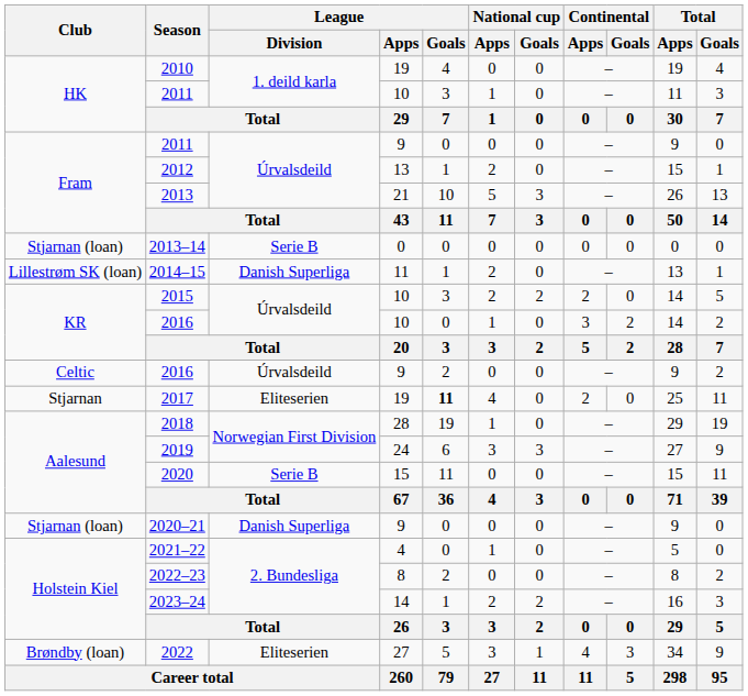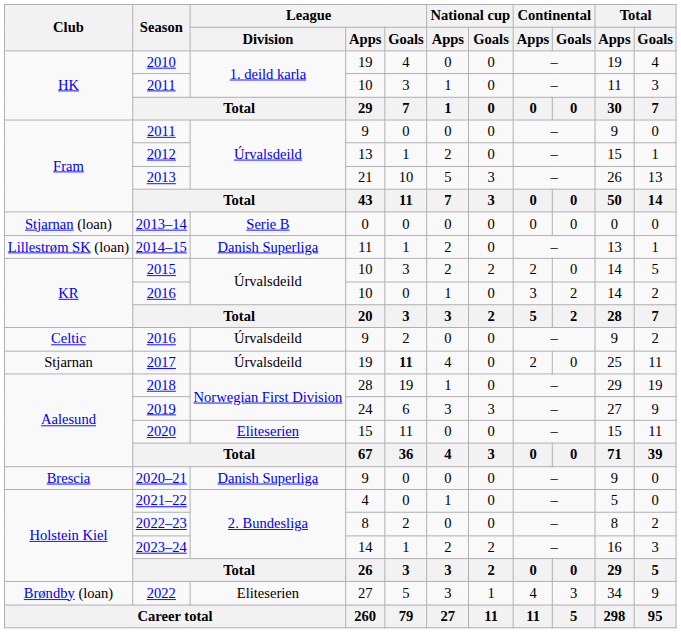2017 | League / Division: Eliteserien -> Úrvalsdeild
2020 | League / Division: Serie B -> Eliteserien
2020–21 | Club: Stjarnan (loan) -> Brescia
